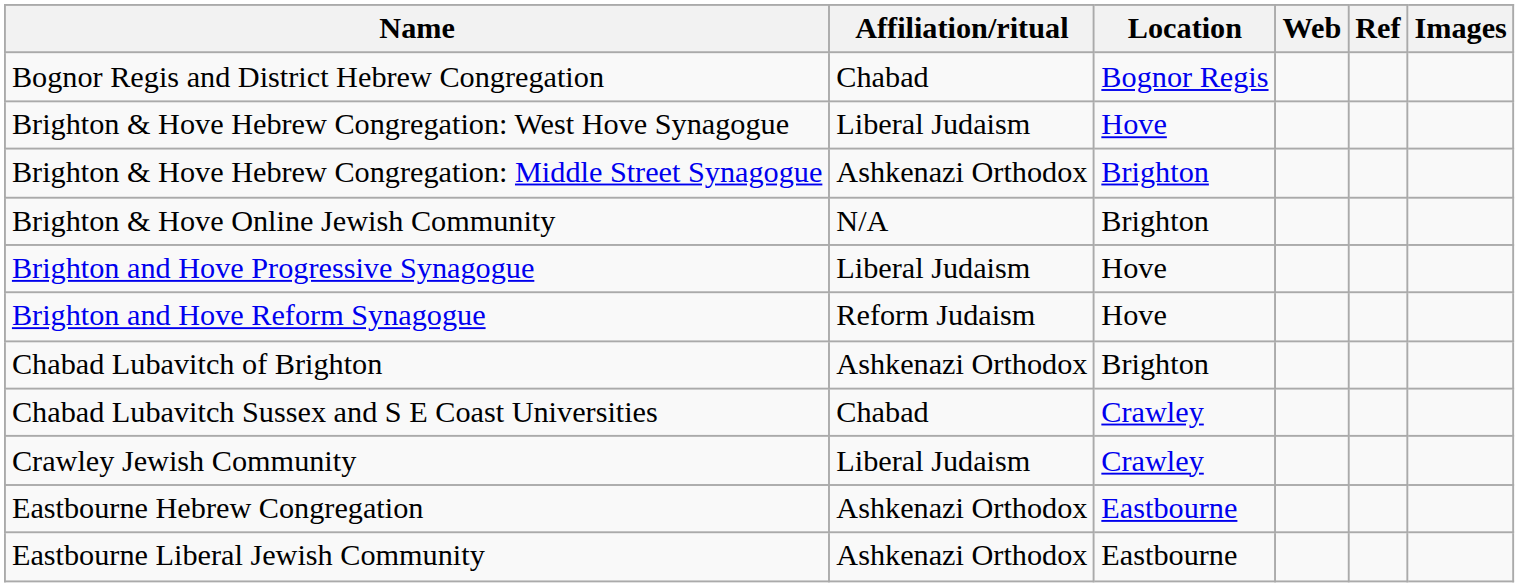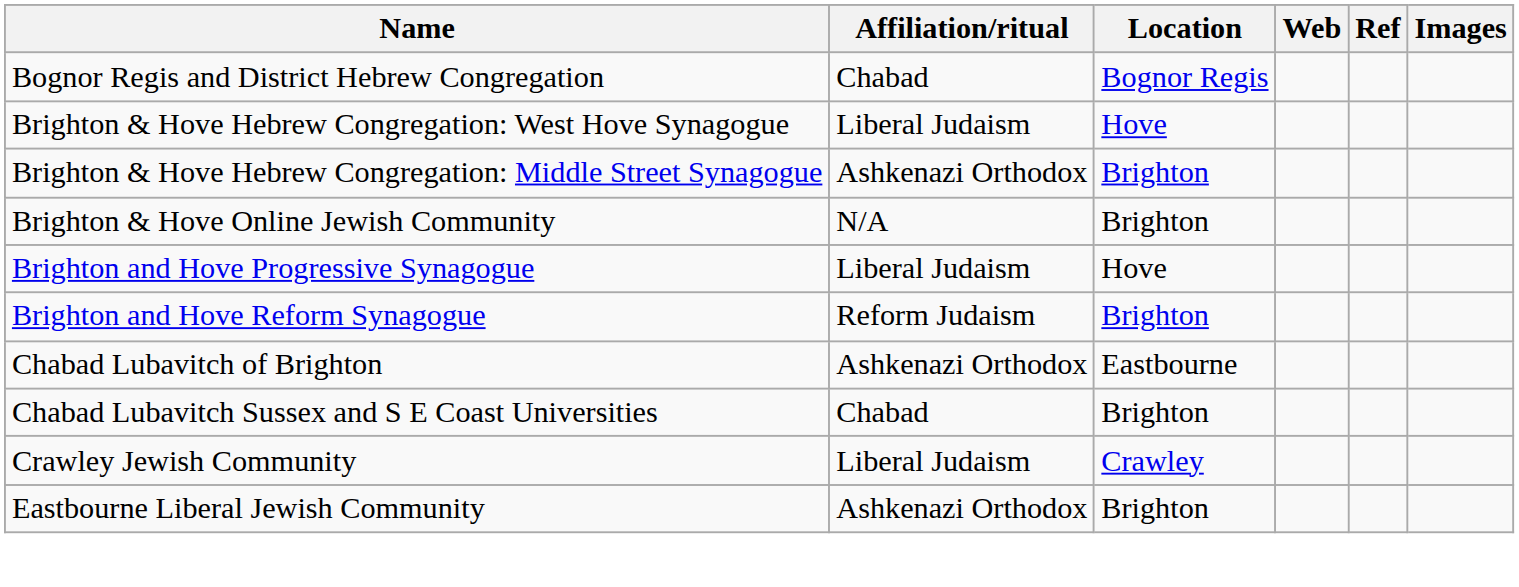Brighton and Hove Reform Synagogue | Location: Hove -> Brighton
Chabad Lubavitch of Brighton | Location: Brighton -> Eastbourne
Chabad Lubavitch Sussex and S E Coast Universities | Location: Crawley -> Brighton
- row: Eastbourne Hebrew Congregation | Ashkenazi Orthodox | Eastbourne
Eastbourne Liberal Jewish Community | Location: Eastbourne -> Brighton
